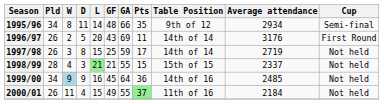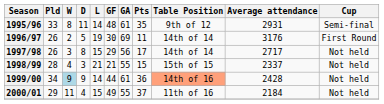1995/96 | Pld: 34 -> 33
1995/96 | GA: 66 -> 61
1995/96 | Average attendance: 2934 -> 2931
1996/97 | L: 20 -> 19
1996/97 | GF: 43 -> 30
1997/98 | GF: 25 -> 29
1997/98 | GA: 59 -> 56
1997/98 | Average attendance: 2719 -> 2717
1998/99 | L: lightgreen background -> no background
1999/00 | L: 16 -> 14
1999/00 | GF: 45 -> 44
1999/00 | GA: 64 -> 61
1999/00 | Table Position: no background -> lightsalmon background
1999/00 | Average attendance: 2485 -> 2428
2000/01 | Pld: 26 -> 29
2000/01 | Pts: lightgreen background -> no background
